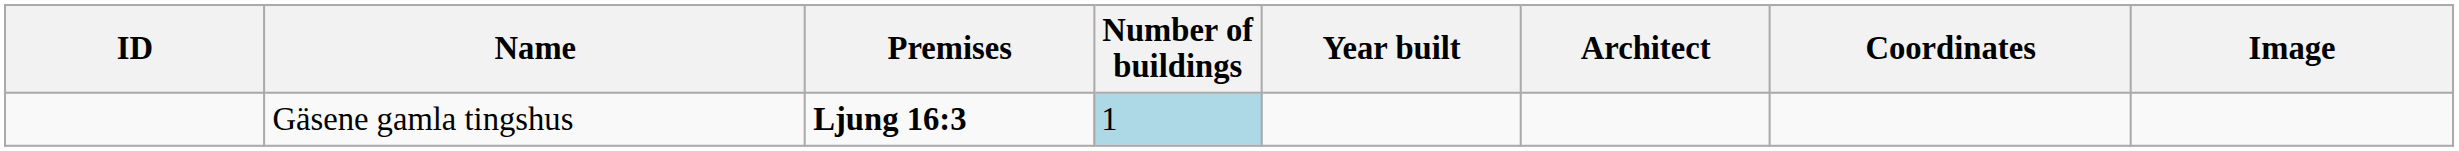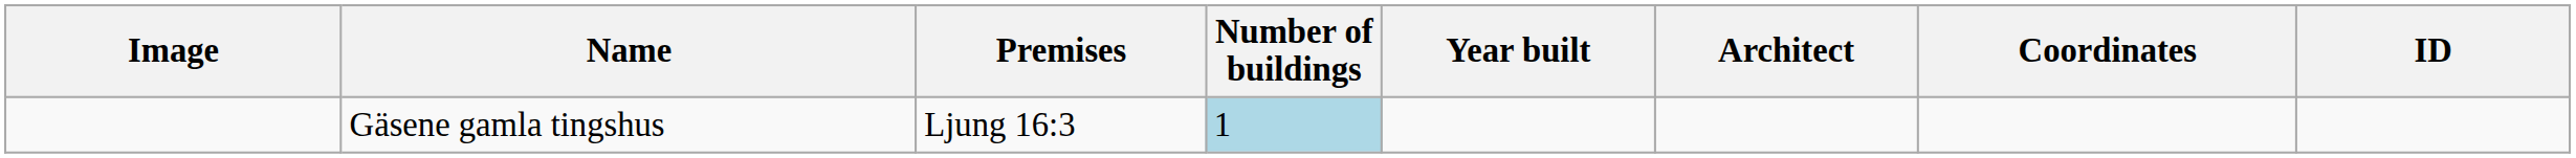columns swapped: Image <-> ID
Gäsene gamla tingshus | Premises: bold -> normal
